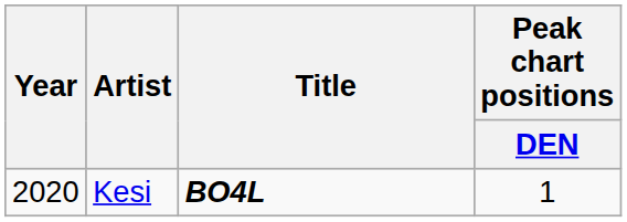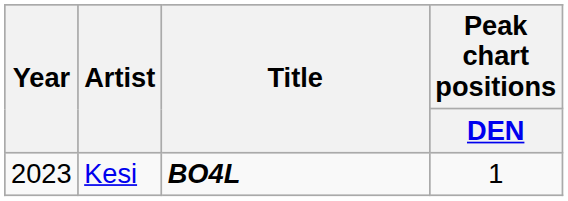Kesi | Year: 2020 -> 2023
